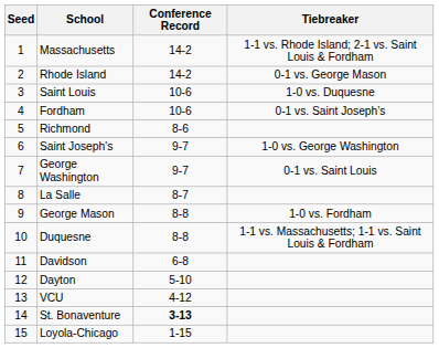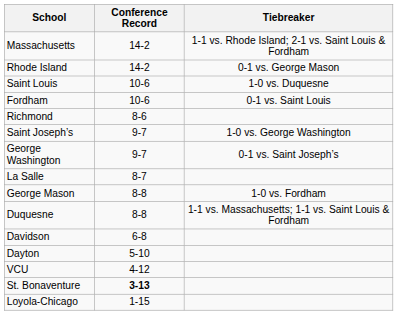- column: Seed | 1 | 2 | 3 | 4 | 5 | 6 | 7 | 8 | 9 | 10 | 11 | 12 | 13 | 14 | 15
Fordham | Tiebreaker: 0-1 vs. Saint Joseph’s -> 0-1 vs. Saint Louis
George Washington | Tiebreaker: 0-1 vs. Saint Louis -> 0-1 vs. Saint Joseph’s
